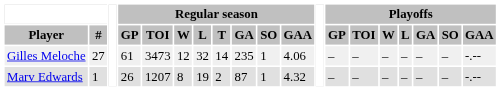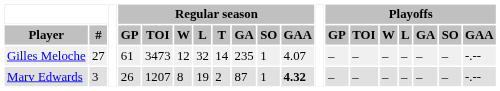Gilles Meloche | Regular season / GAA: 4.06 -> 4.07
Marv Edwards | #: 1 -> 3
Marv Edwards | Regular season / GAA: normal -> bold
